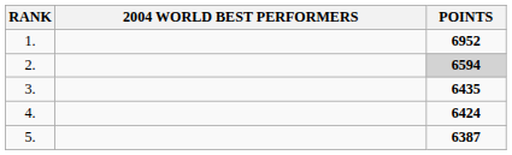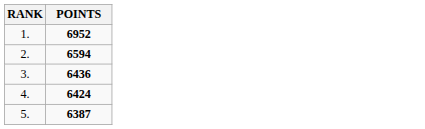- column: 2004 WORLD BEST PERFORMERS
2. | POINTS: lightgrey background -> no background
3. | POINTS: 6435 -> 6436
